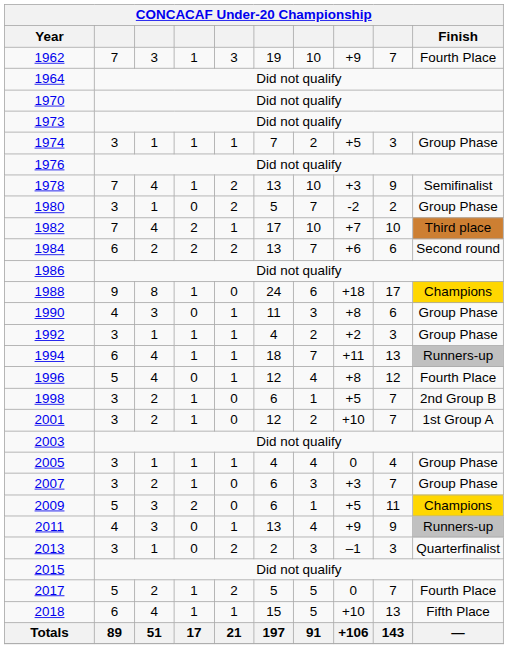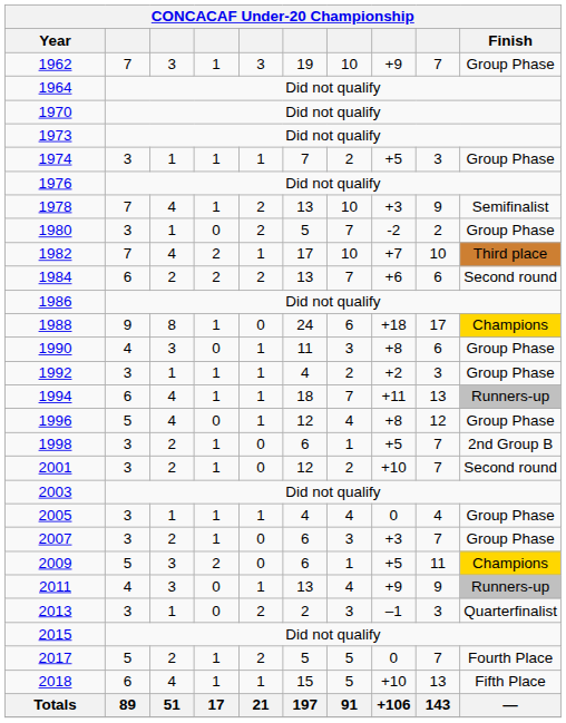1962 | Finish: Fourth Place -> Group Phase
1996 | Finish: Fourth Place -> Group Phase
2001 | Finish: 1st Group A -> Second round
